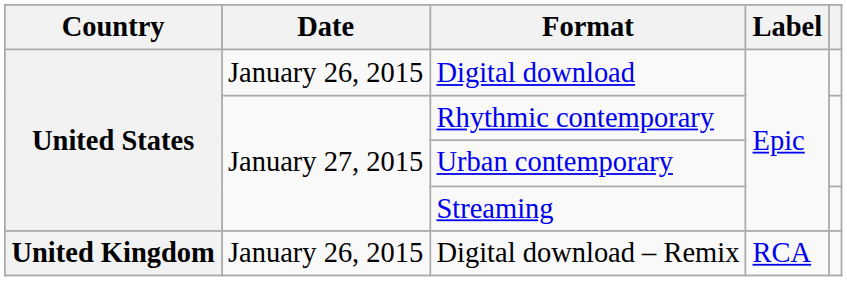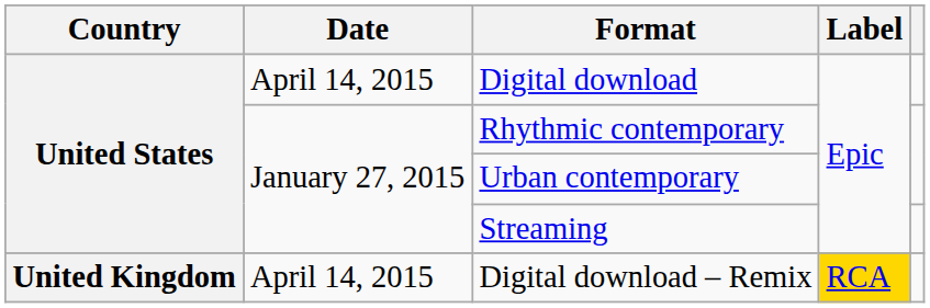Digital download | Date: January 26, 2015 -> April 14, 2015
Digital download – Remix | Date: January 26, 2015 -> April 14, 2015
Digital download – Remix | Label: no background -> gold background
